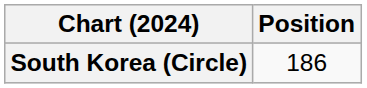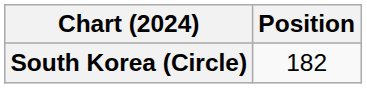South Korea (Circle) | Position: 186 -> 182
